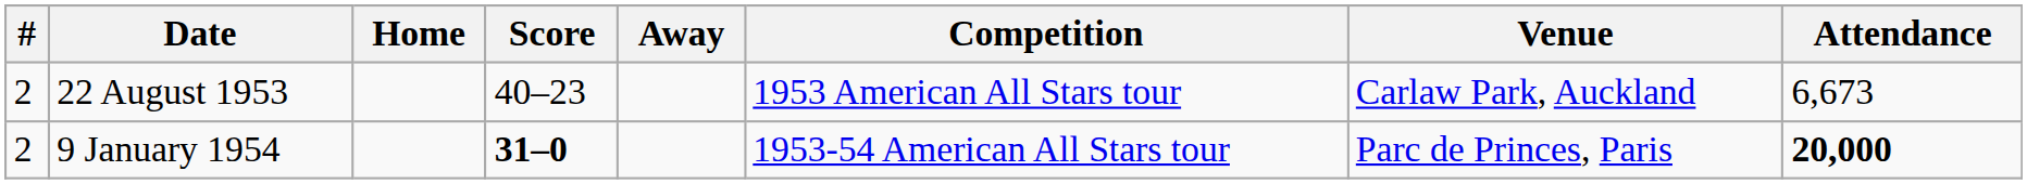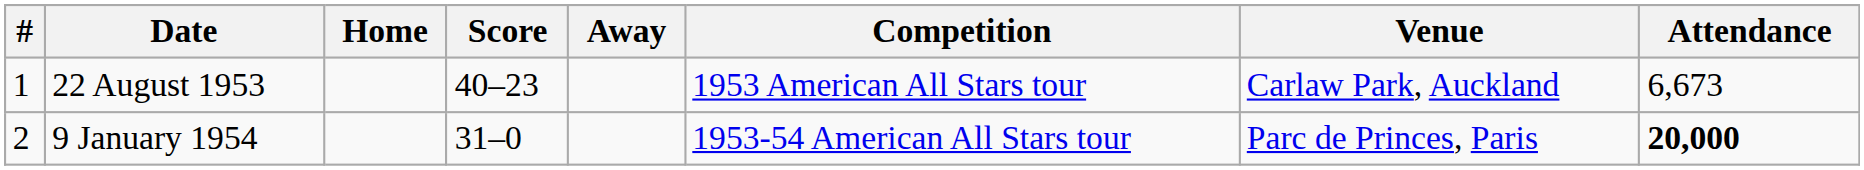22 August 1953 | #: 2 -> 1
9 January 1954 | Score: bold -> normal
